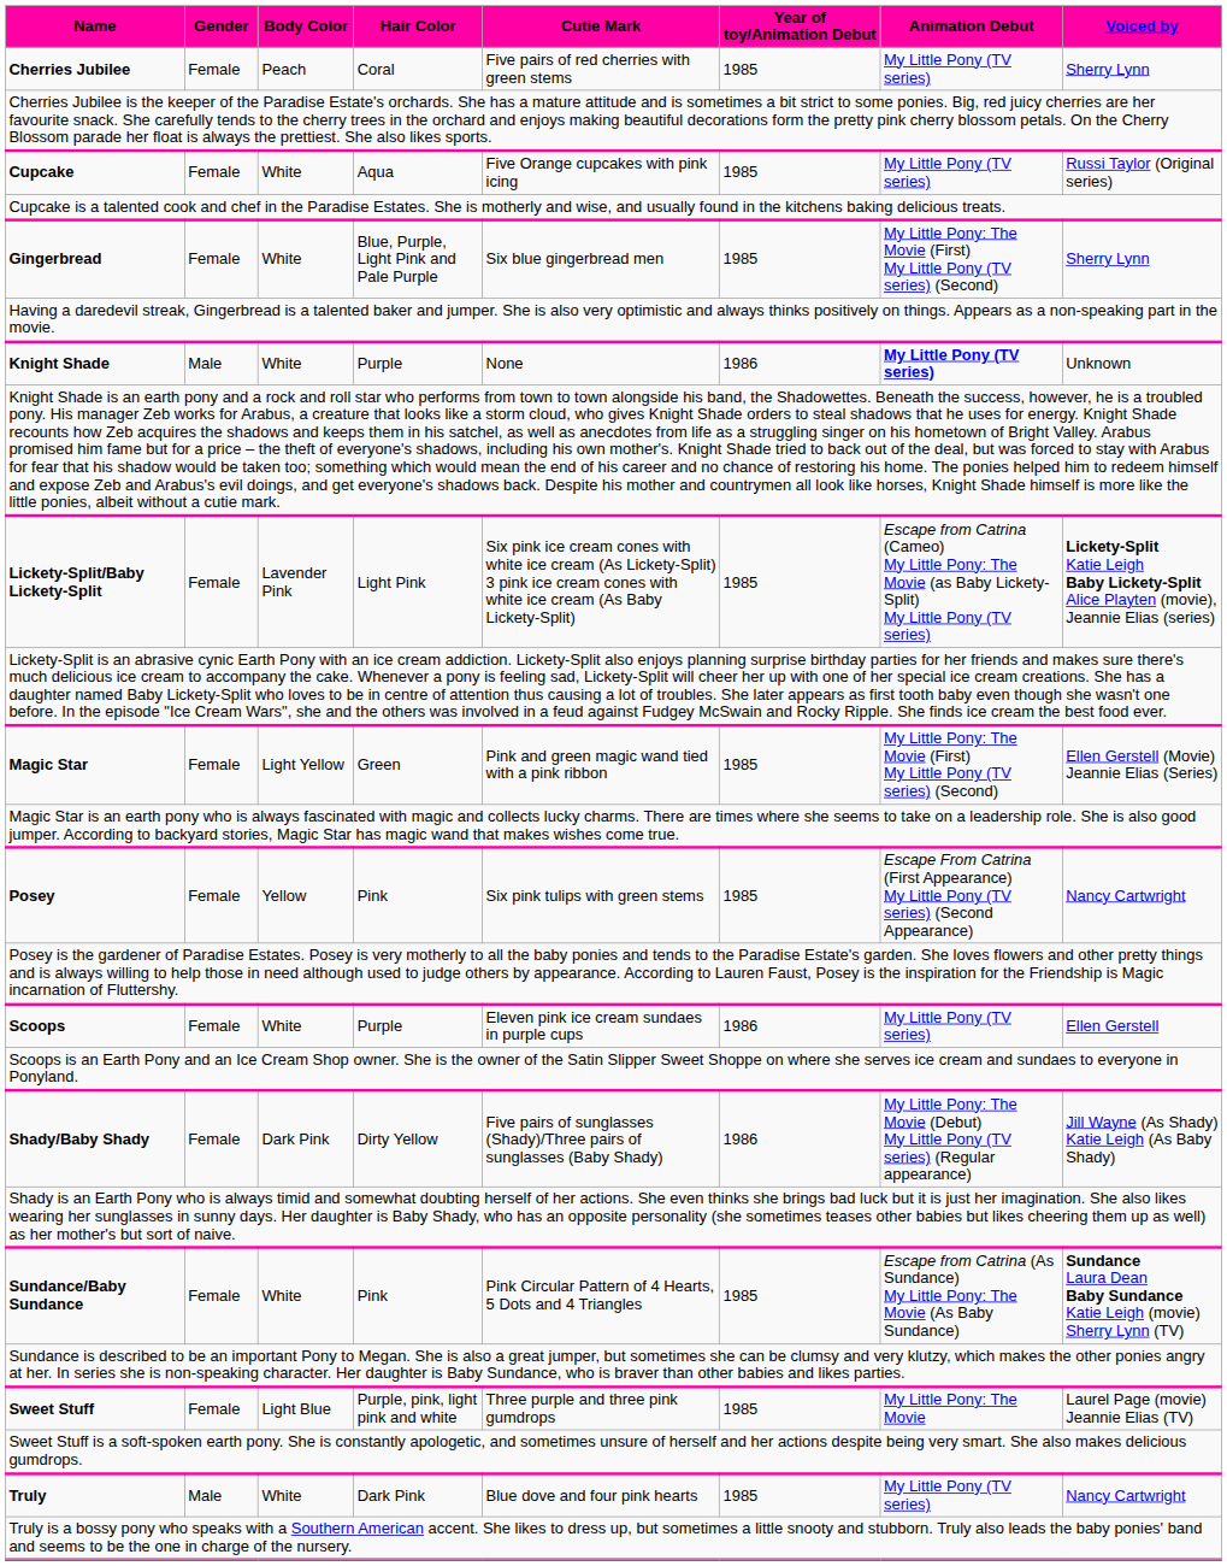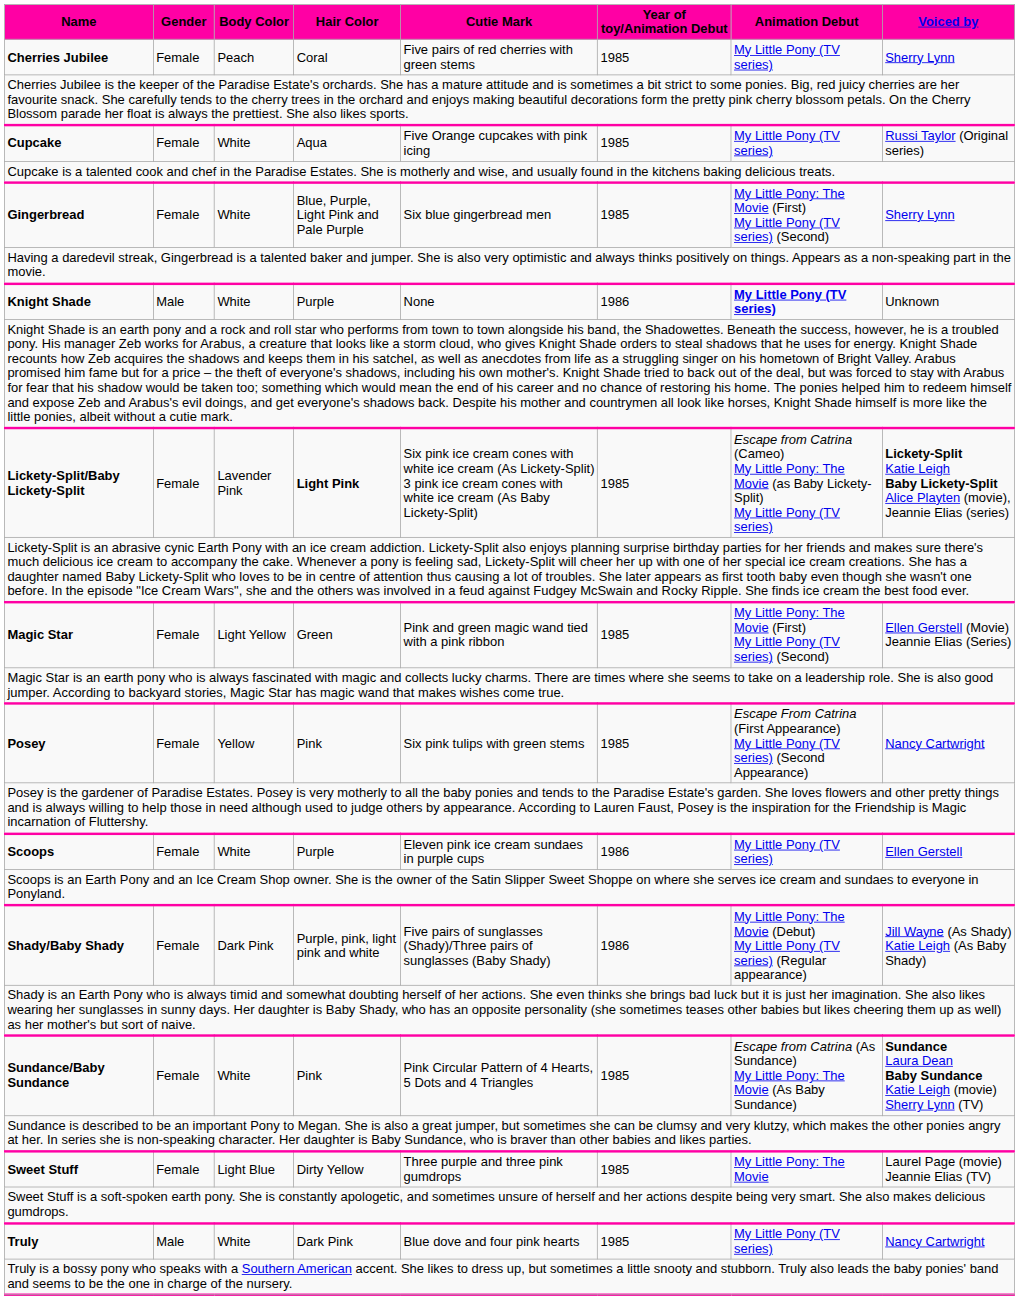Lickety-Split/Baby Lickety-Split | Hair Color: normal -> bold
Shady/Baby Shady | Hair Color: Dirty Yellow -> Purple, pink, light pink and white
Sweet Stuff | Hair Color: Purple, pink, light pink and white -> Dirty Yellow
